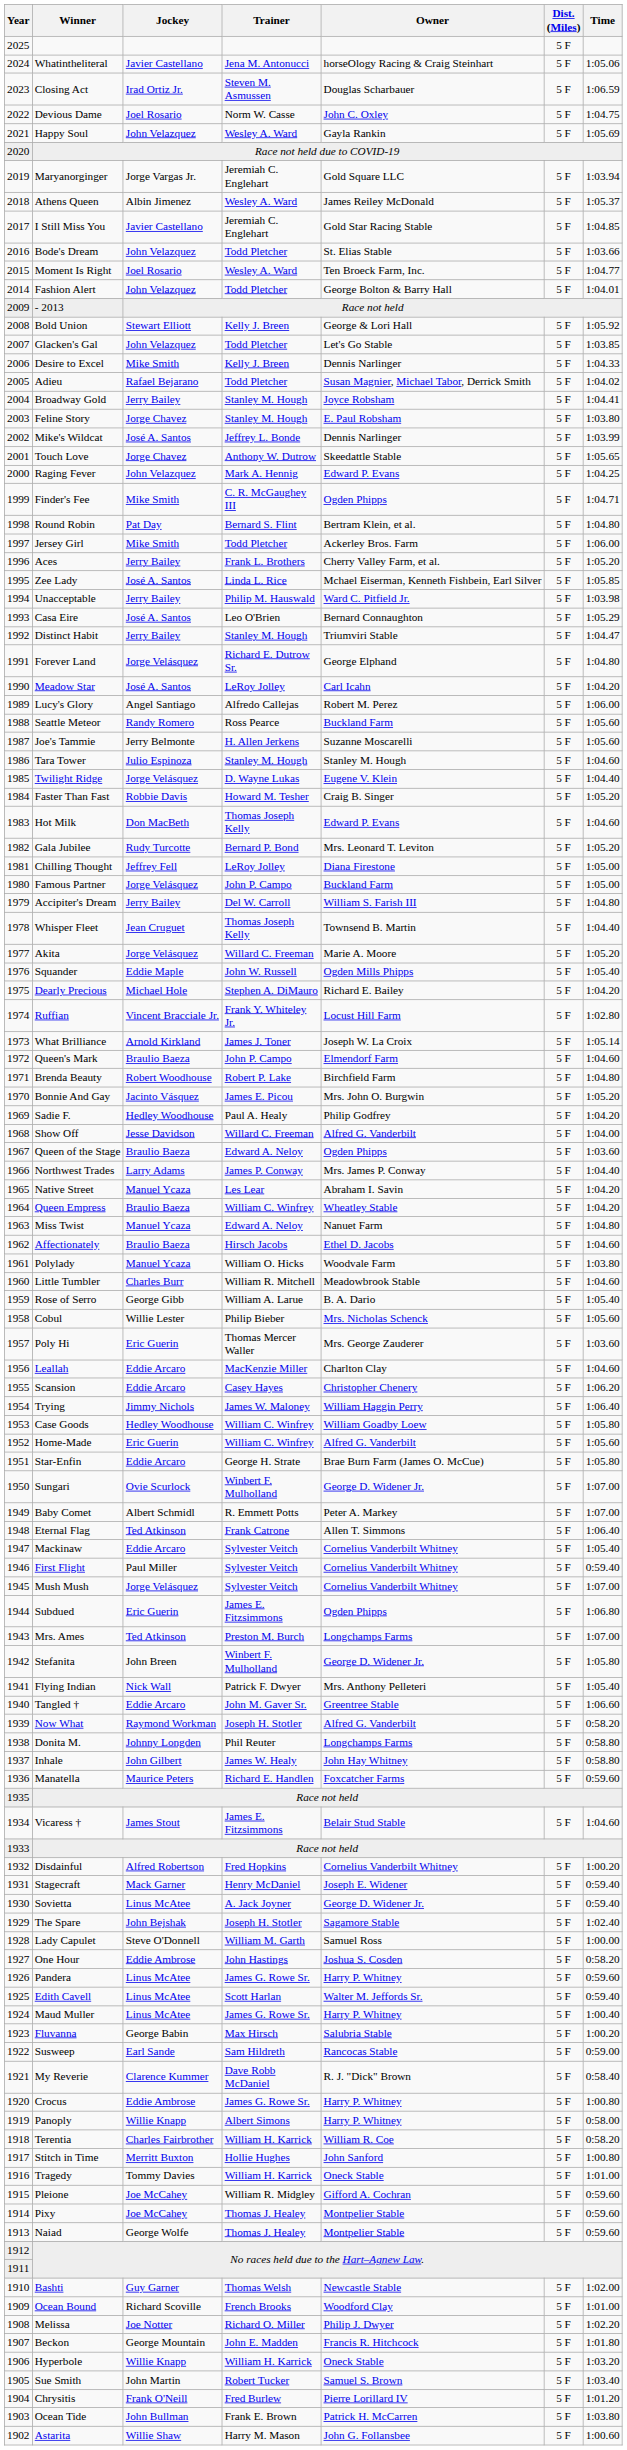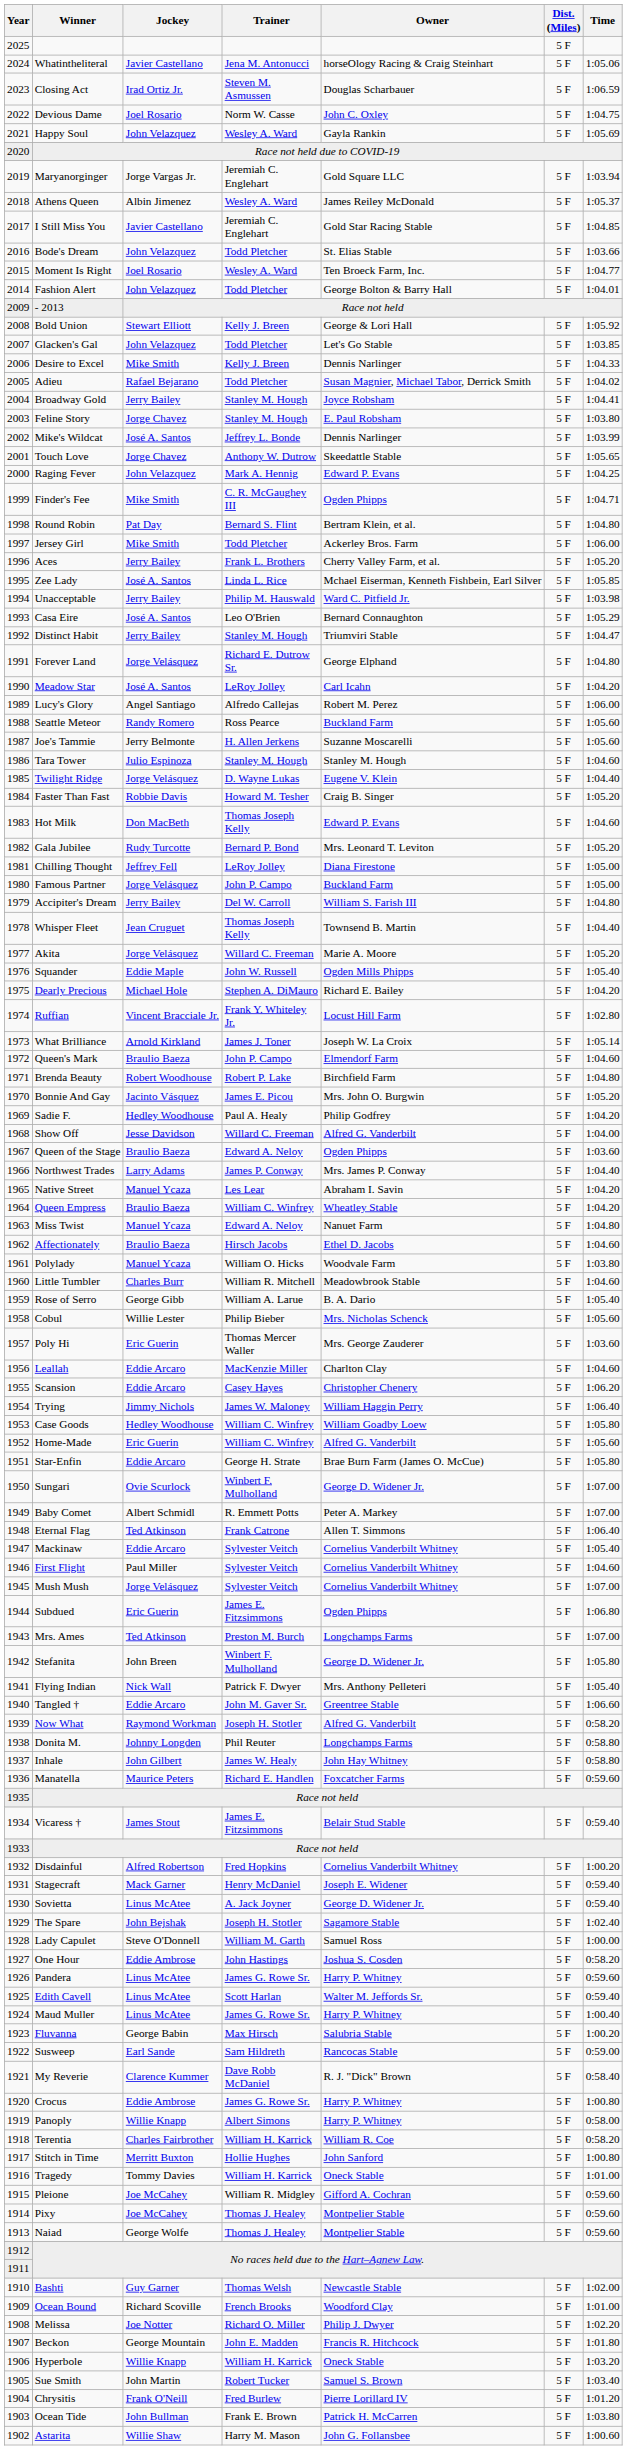First Flight | Time: 0:59.40 -> 1:04.60
Vicaress † | Time: 1:04.60 -> 0:59.40
